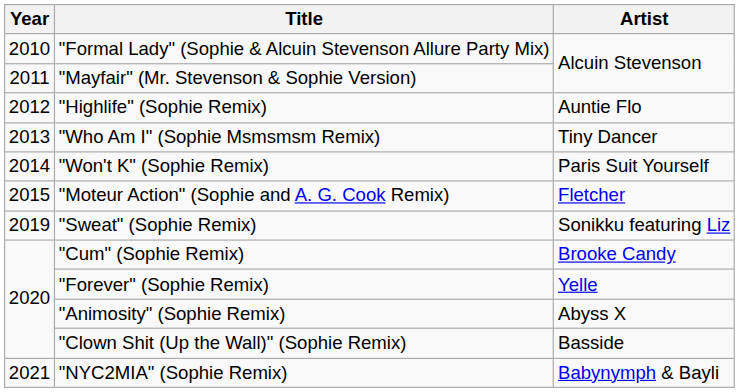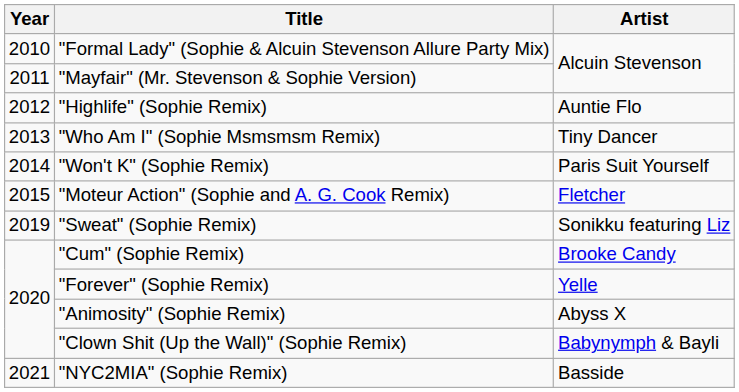"Clown Shit (Up the Wall)" (Sophie Remix) | Artist: Basside -> Babynymph & Bayli
"NYC2MIA" (Sophie Remix) | Artist: Babynymph & Bayli -> Basside
